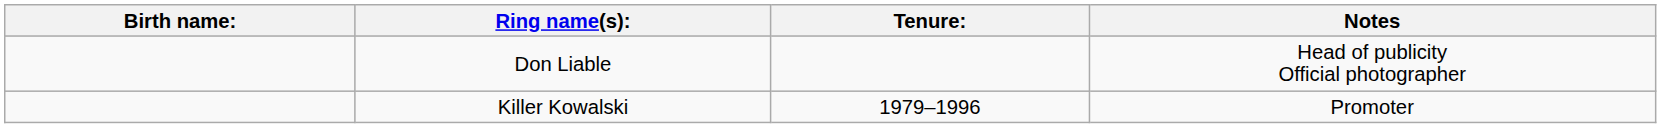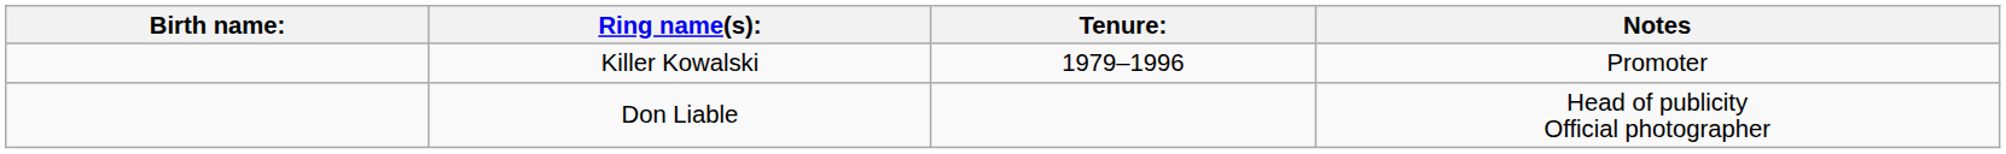rows swapped: Killer Kowalski <-> Don Liable
